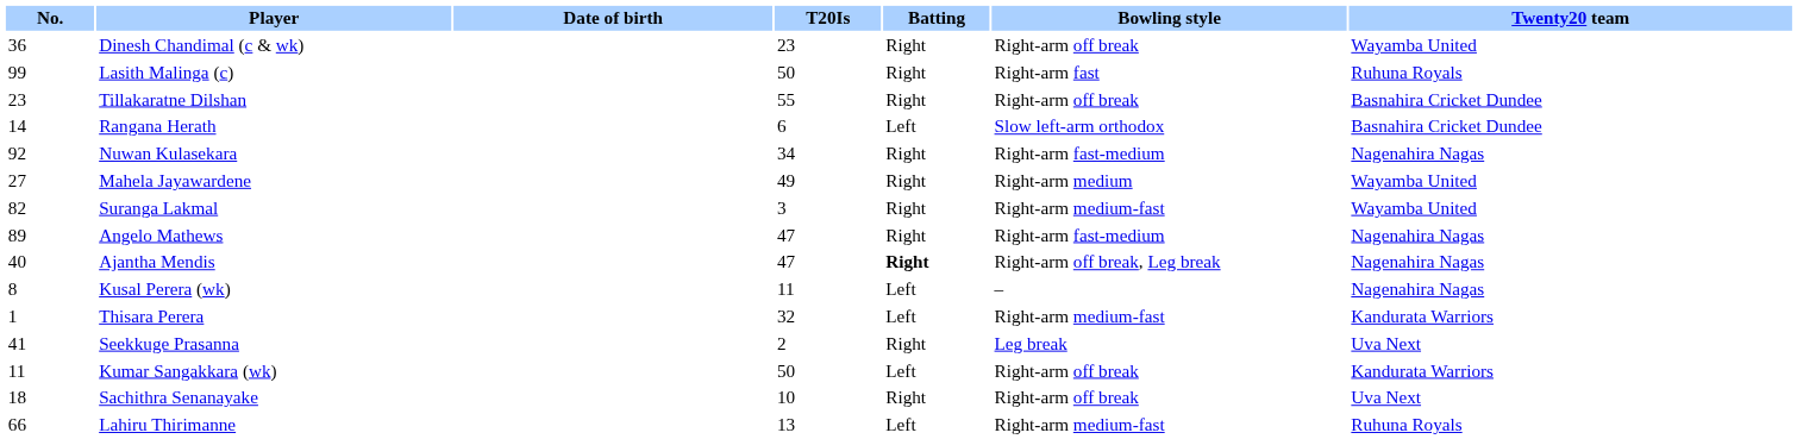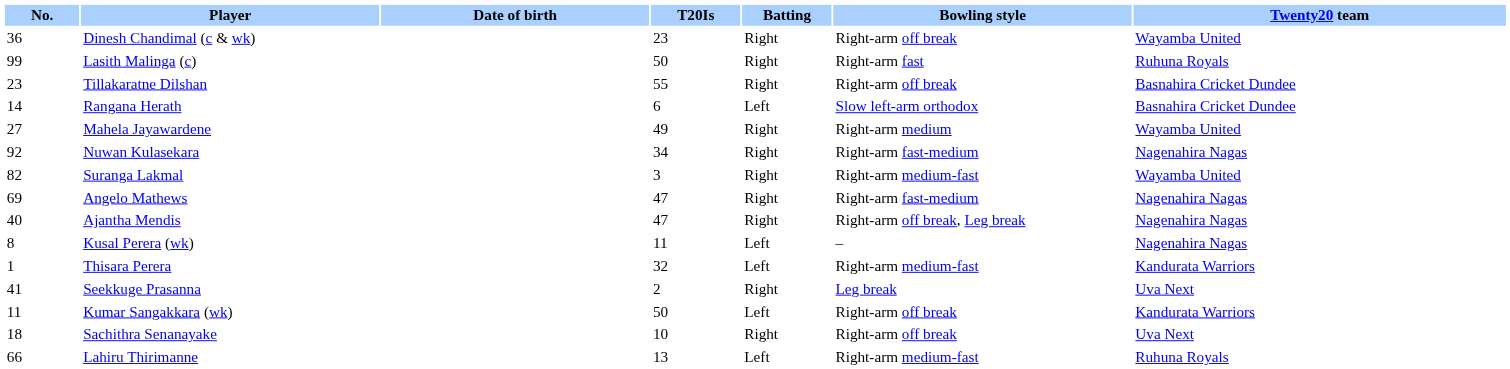rows swapped: Mahela Jayawardene <-> Nuwan Kulasekara
Angelo Mathews | No.: 89 -> 69
Ajantha Mendis | Batting: bold -> normal
